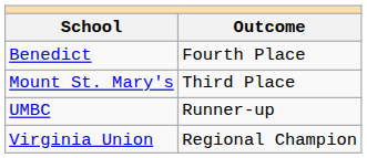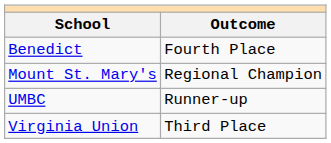Mount St. Mary's | Outcome: Third Place -> Regional Champion
Virginia Union | Outcome: Regional Champion -> Third Place
